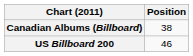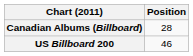Canadian Albums (Billboard) | Position: 38 -> 28
